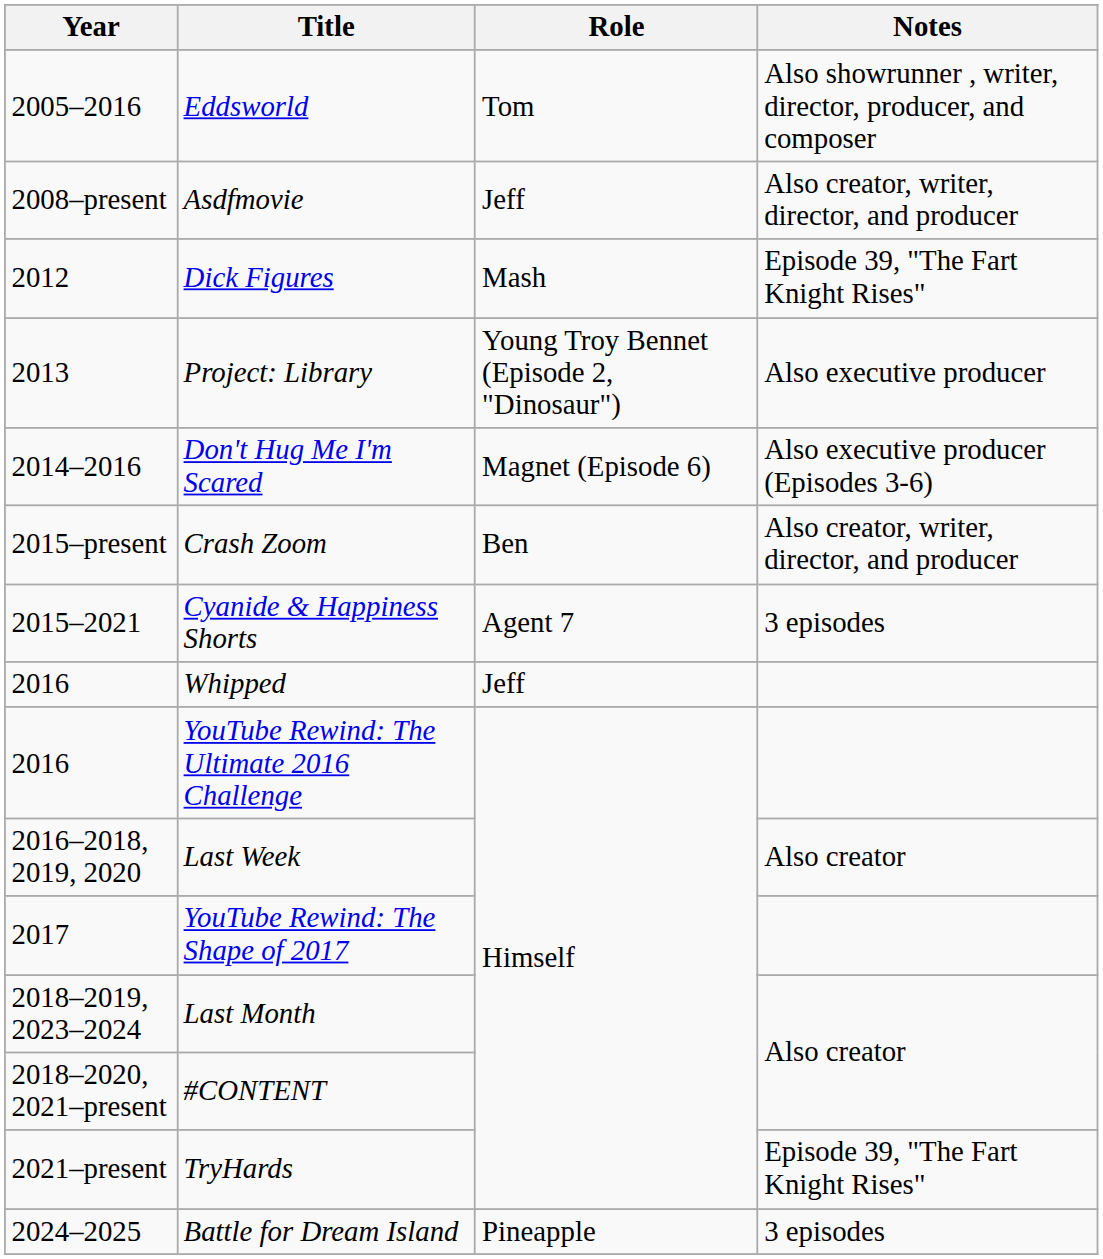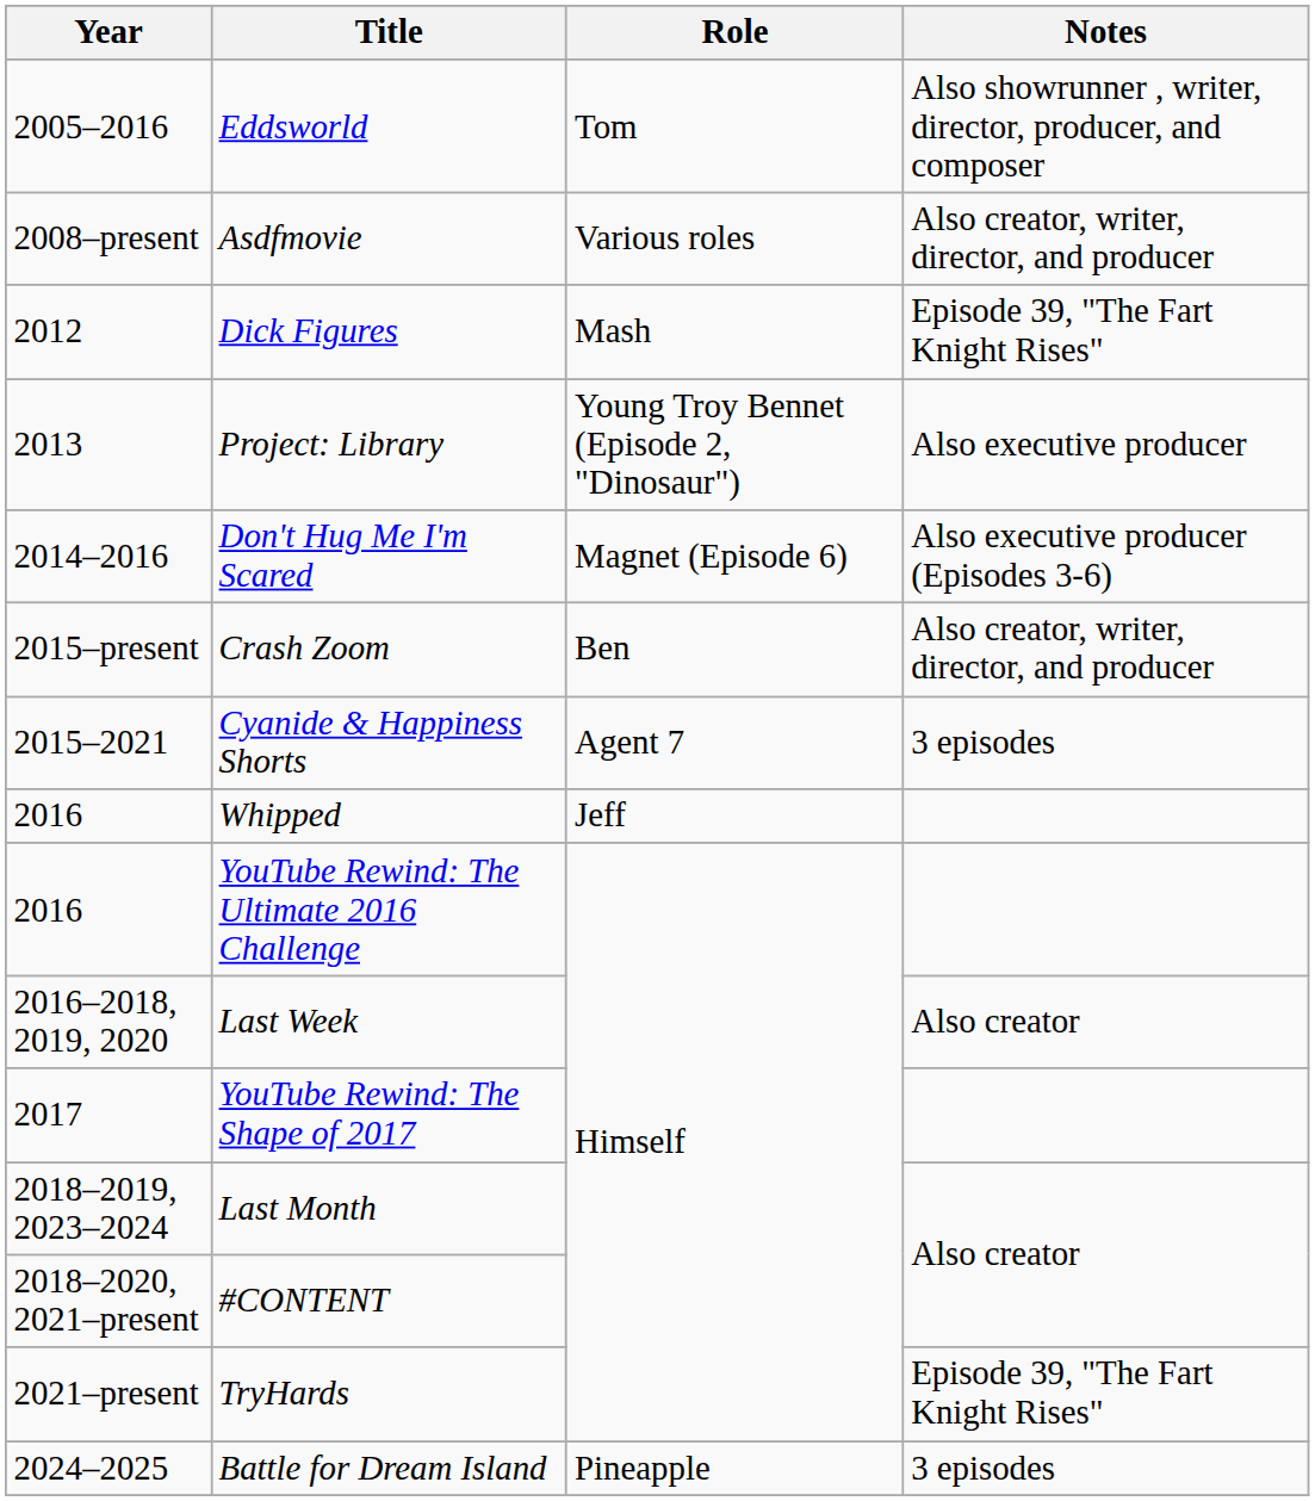Asdfmovie | Role: Jeff -> Various roles
